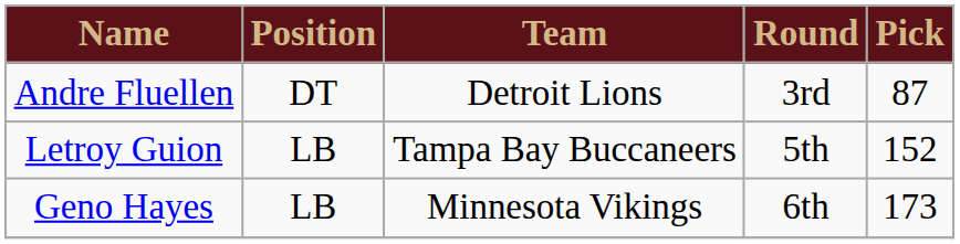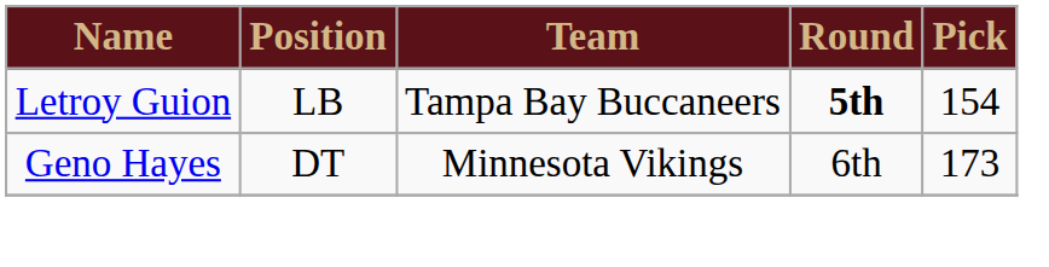- row: Andre Fluellen | DT | Detroit Lions | 3rd | 87
Letroy Guion | Round: normal -> bold
Letroy Guion | Pick: 152 -> 154
Geno Hayes | Position: LB -> DT
